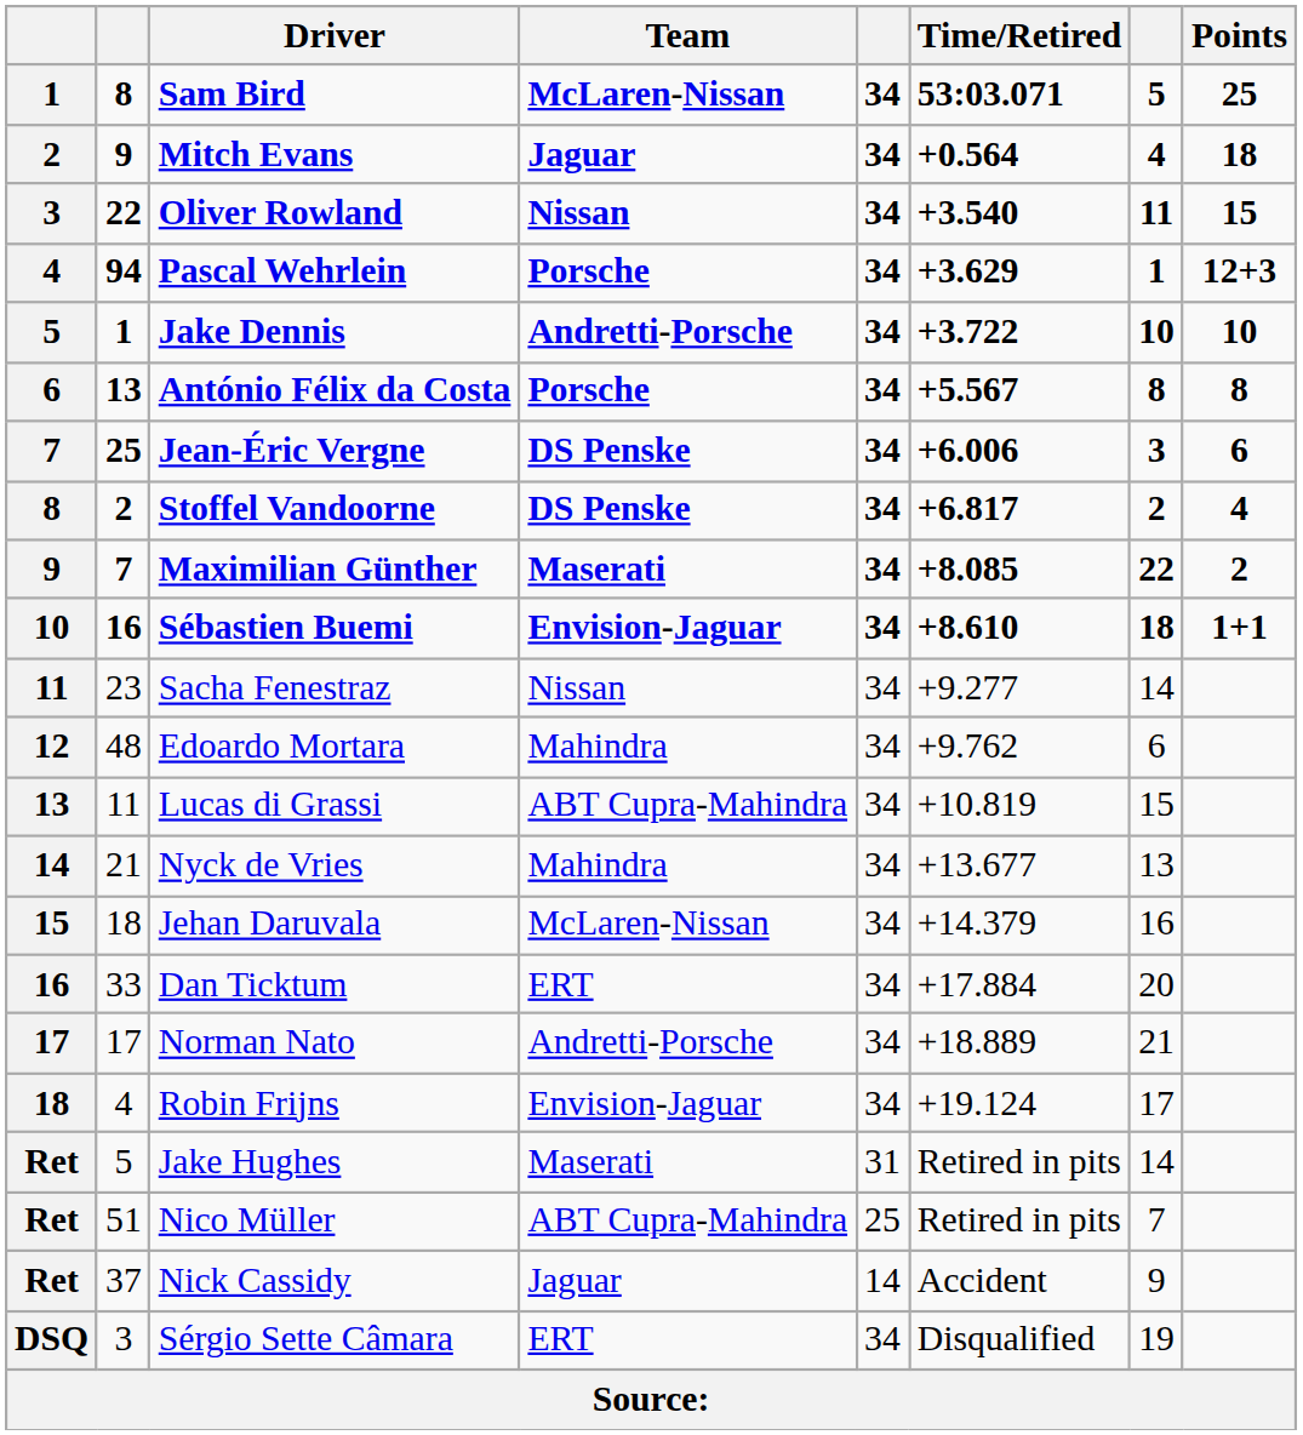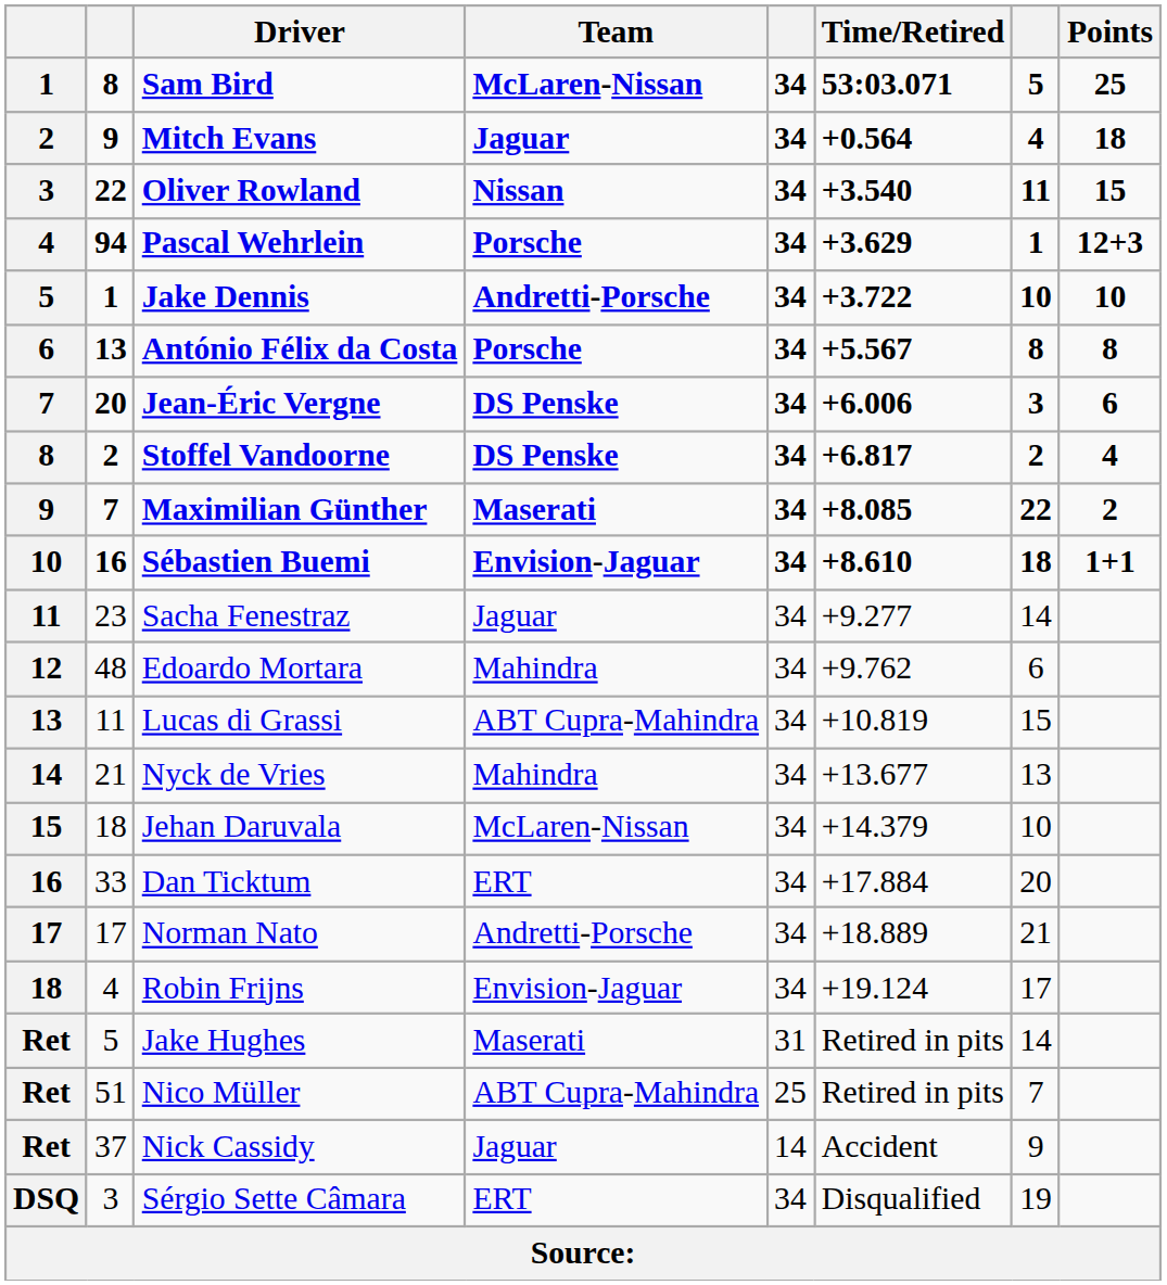Jean-Éric Vergne | column 2: 25 -> 20
Sacha Fenestraz | Team: Nissan -> Jaguar
Jehan Daruvala | column 7: 16 -> 10
